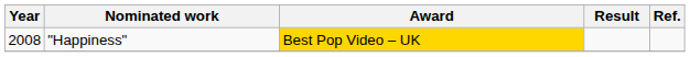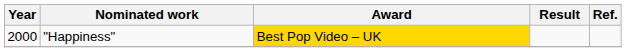"Happiness" | Year: 2008 -> 2000
